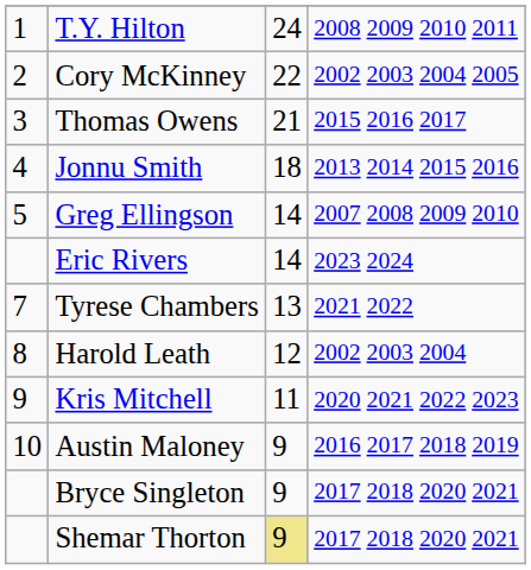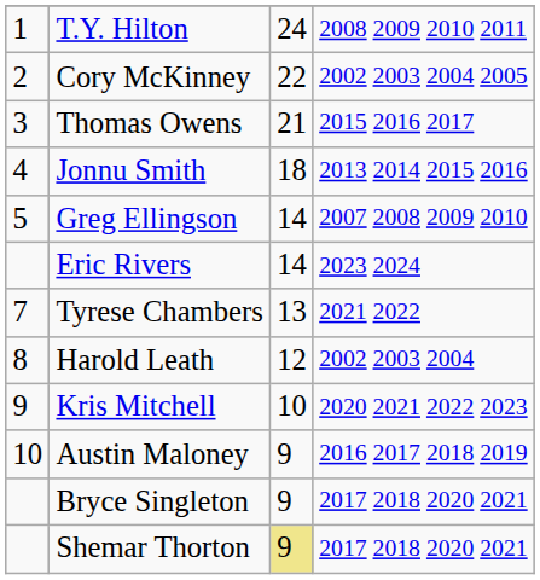Kris Mitchell | column 3: 11 -> 10
